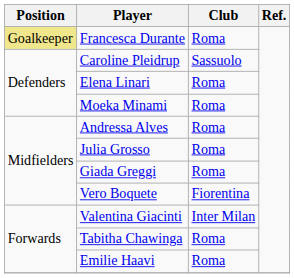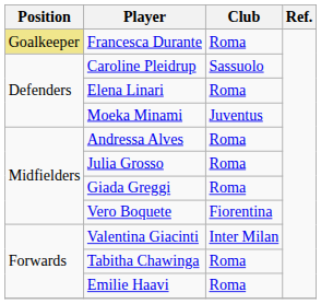Moeka Minami | Club: Roma -> Juventus
